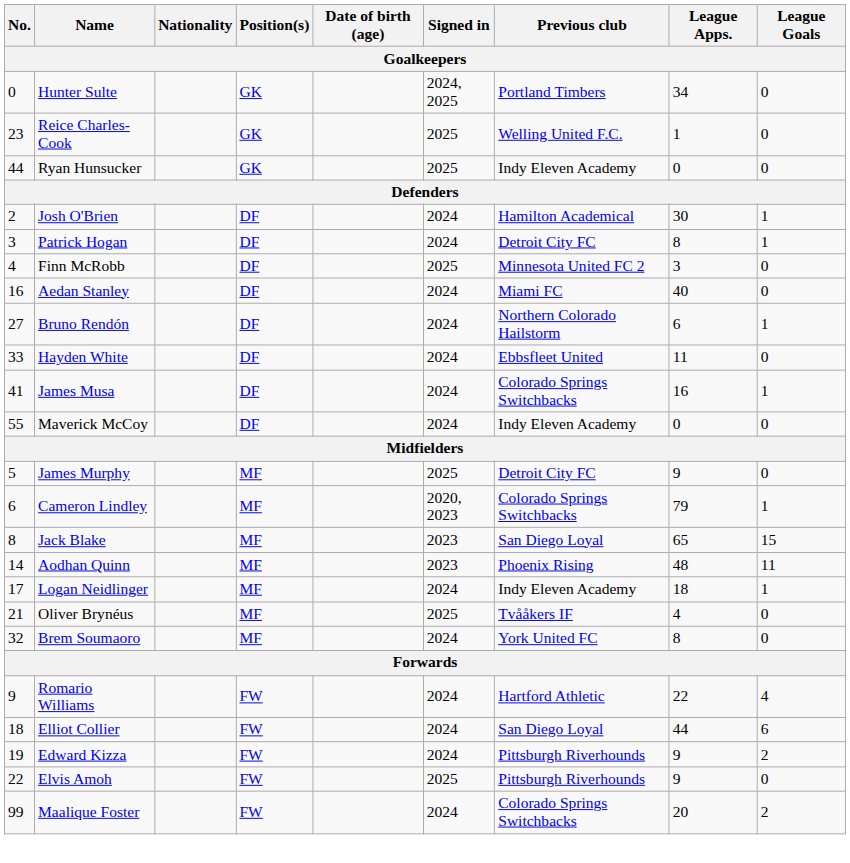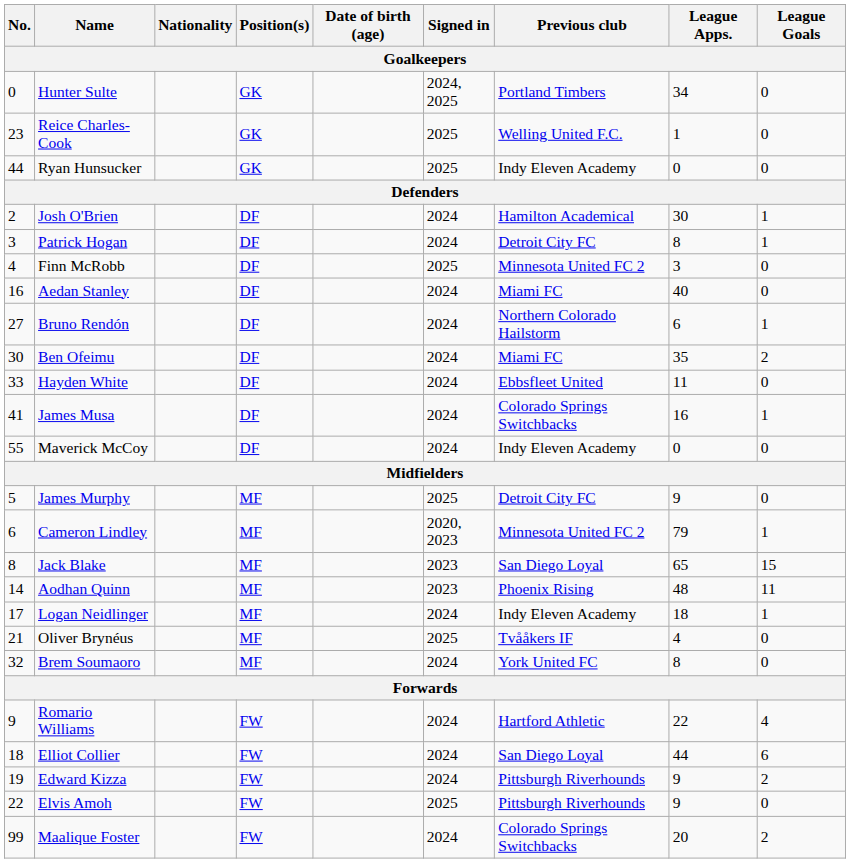+ row: 30 | Ben Ofeimu | DF | 2024 | Miami FC | 35 | 2
Cameron Lindley | Previous club: Colorado Springs Switchbacks -> Minnesota United FC 2
